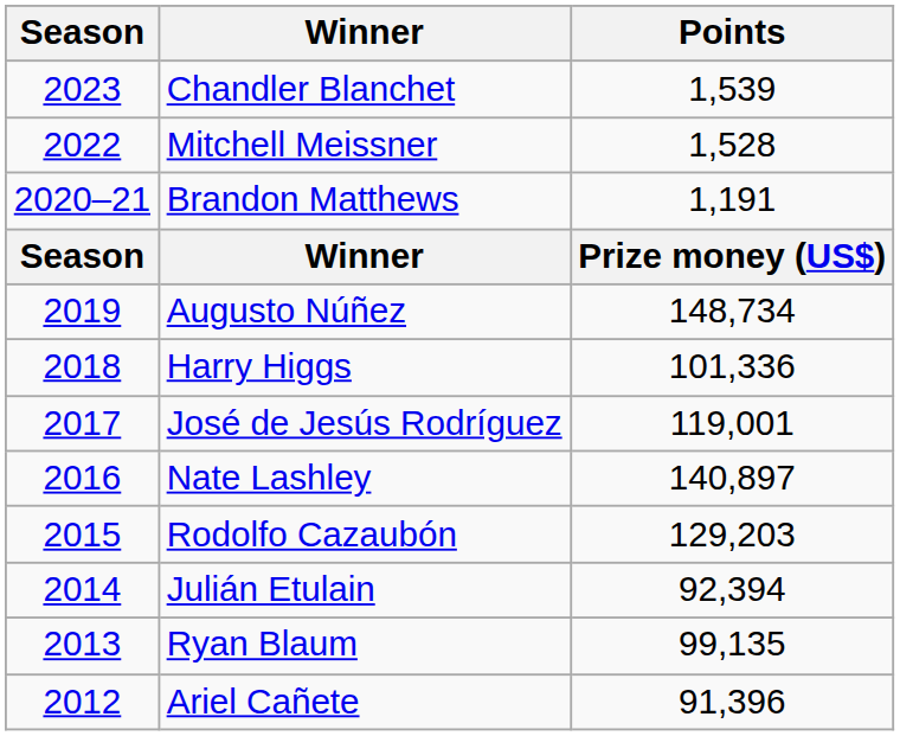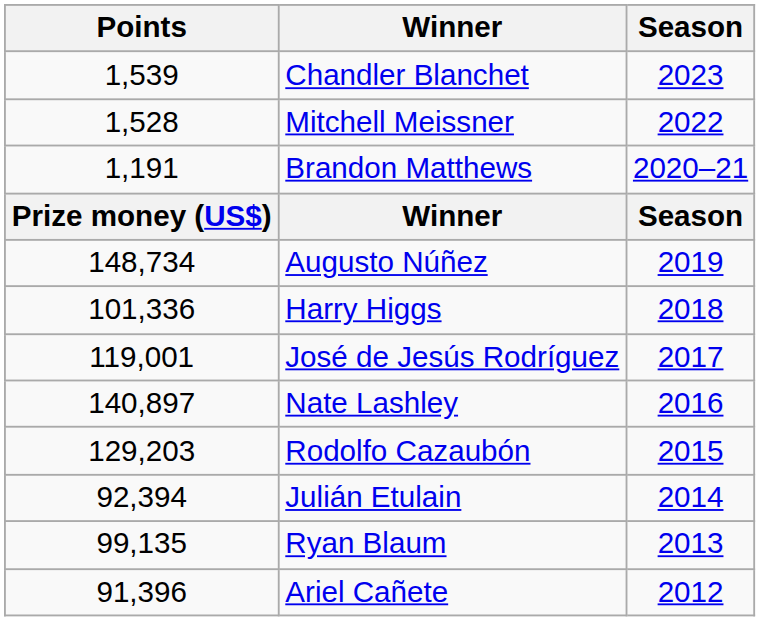columns swapped: Season <-> Points
